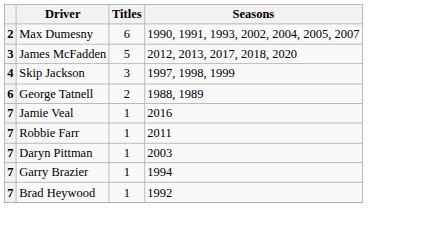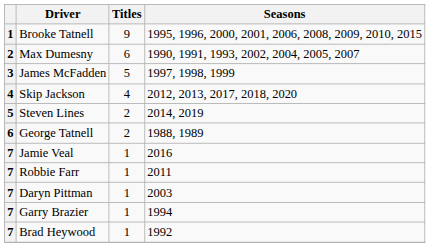+ row: 1 | Brooke Tatnell | 9 | 1995, 1996, 2000, 2001, 2006, 2008, 2009, 2010, 2015
James McFadden | Seasons: 2012, 2013, 2017, 2018, 2020 -> 1997, 1998, 1999
Skip Jackson | Titles: 3 -> 4
Skip Jackson | Seasons: 1997, 1998, 1999 -> 2012, 2013, 2017, 2018, 2020
+ row: 5 | Steven Lines | 2 | 2014, 2019
